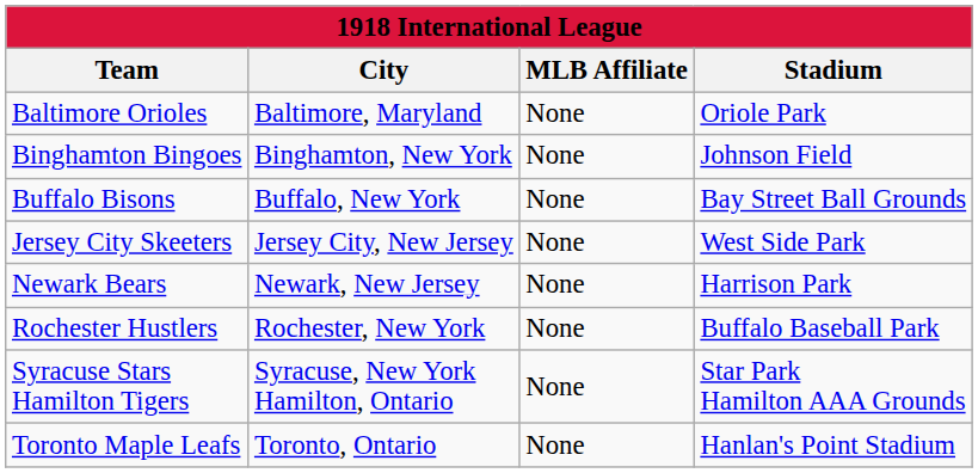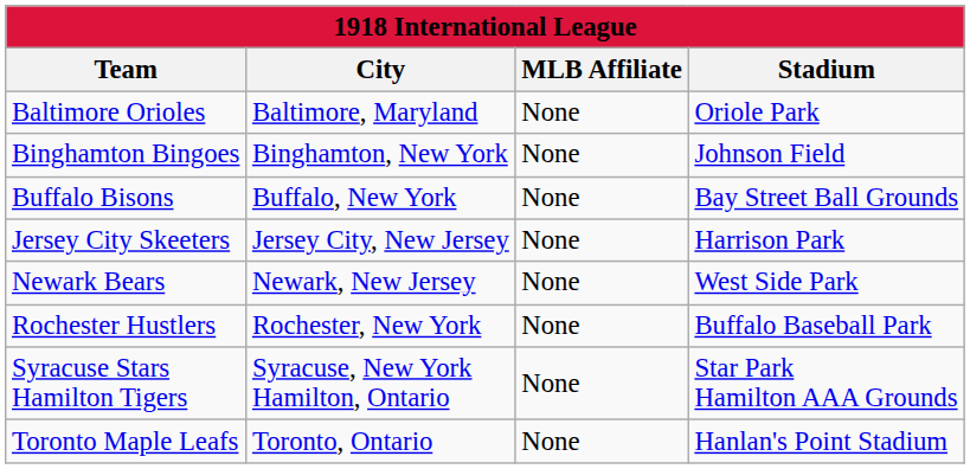Jersey City Skeeters | Stadium: West Side Park -> Harrison Park
Newark Bears | Stadium: Harrison Park -> West Side Park
